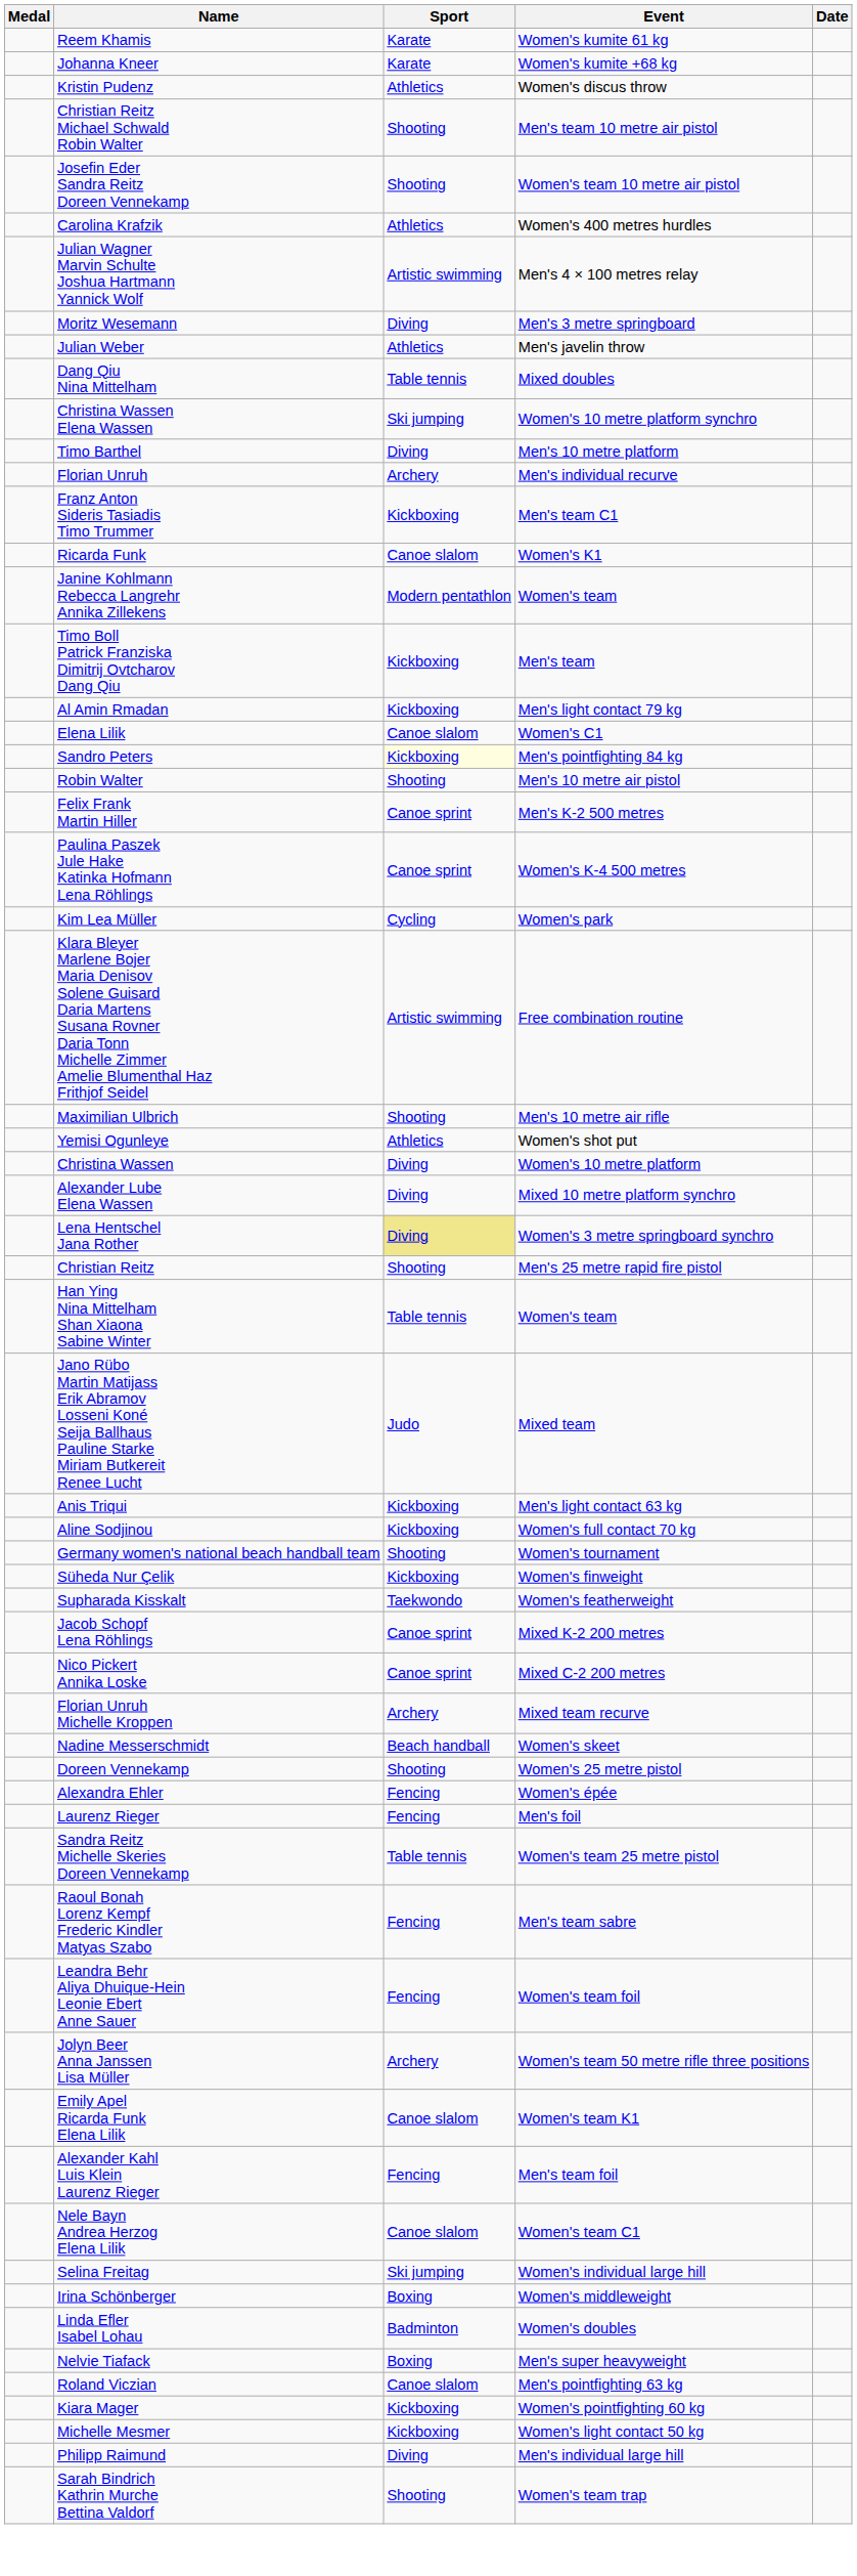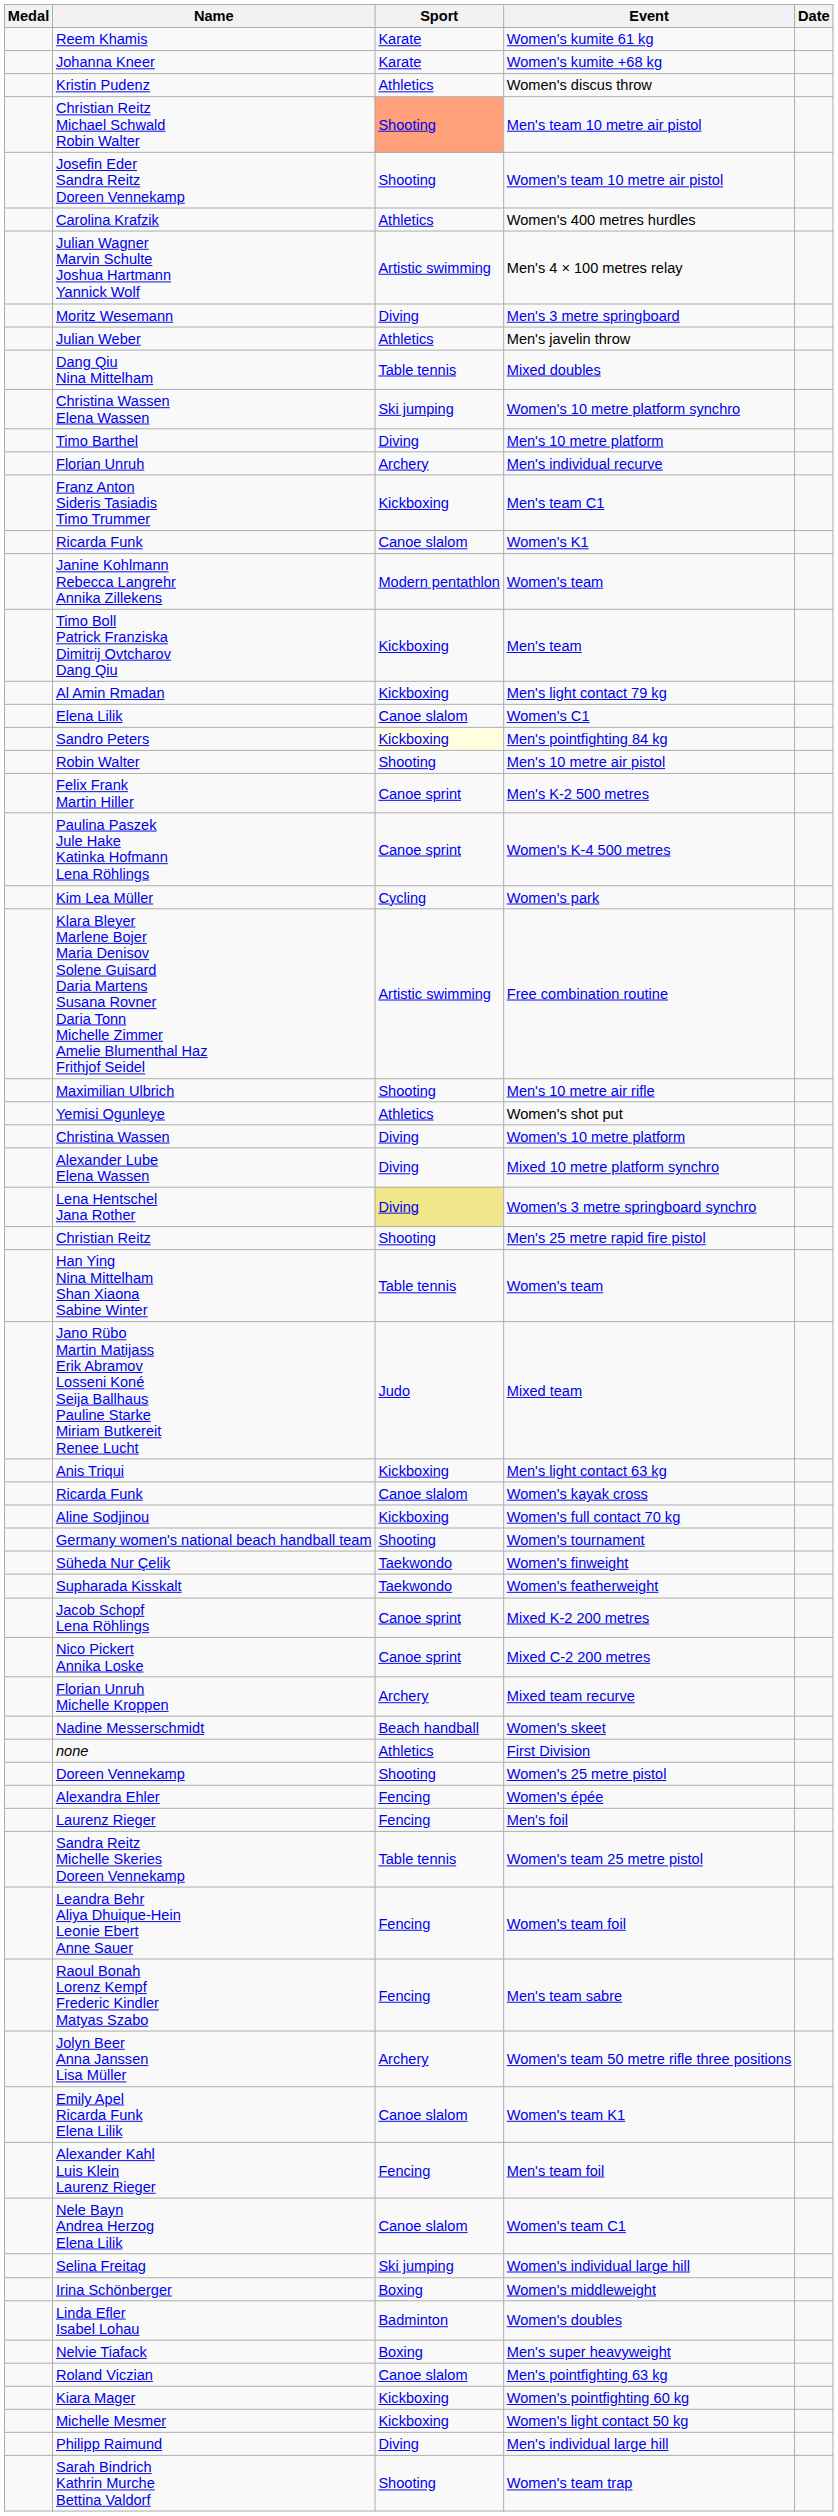Christian Reitz Michael Schwald Robin Walter | Sport: no background -> lightsalmon background
+ row: Ricarda Funk | Canoe slalom | Women's kayak cross
Süheda Nur Çelik | Sport: Kickboxing -> Taekwondo
+ row: none | Athletics | First Division
rows swapped: Leandra Behr Aliya Dhuique-Hein Leonie Ebert Anne Sauer <-> Raoul Bonah Lorenz Kempf Frederic Kindler Matyas Szabo
